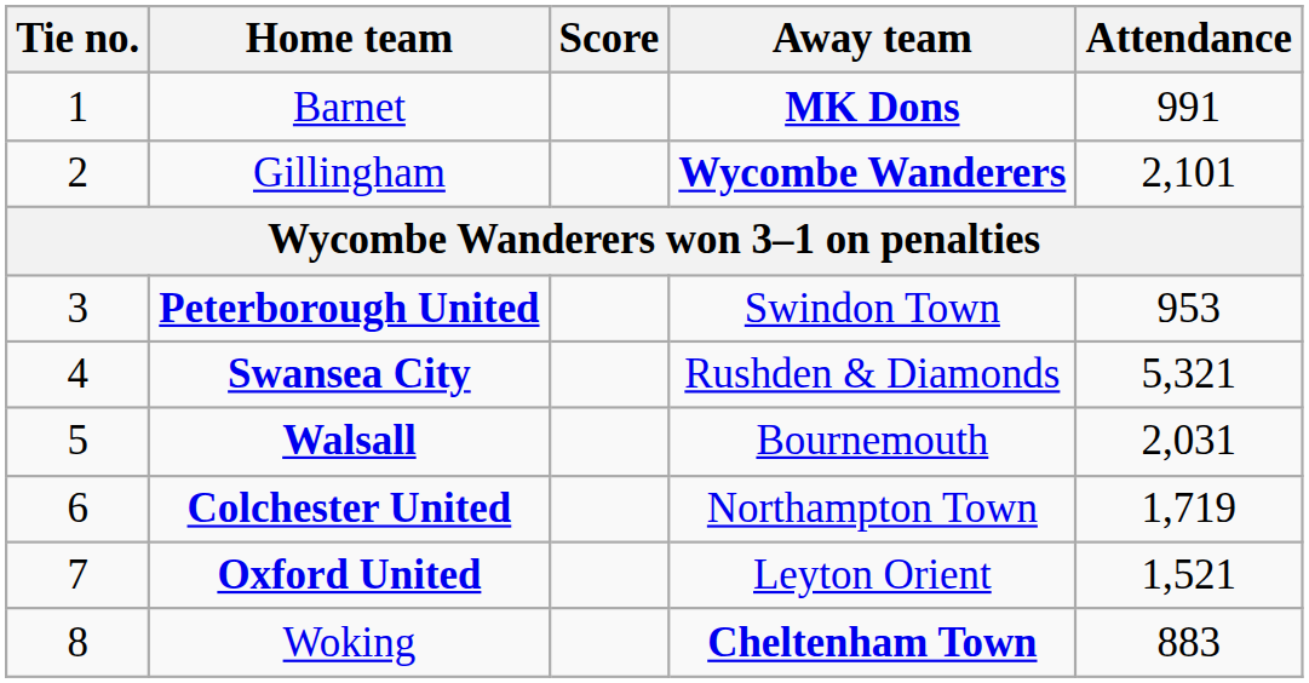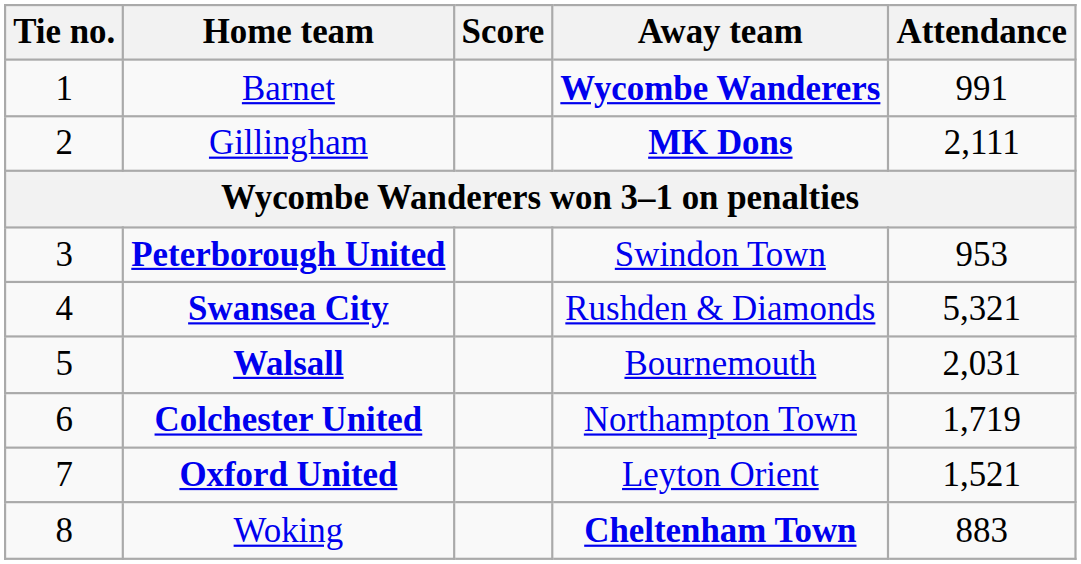Barnet | Away team: MK Dons -> Wycombe Wanderers
Gillingham | Away team: Wycombe Wanderers -> MK Dons
Gillingham | Attendance: 2,101 -> 2,111
